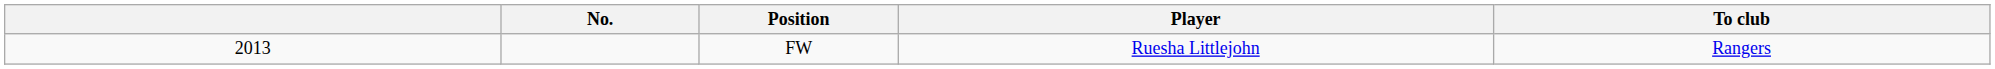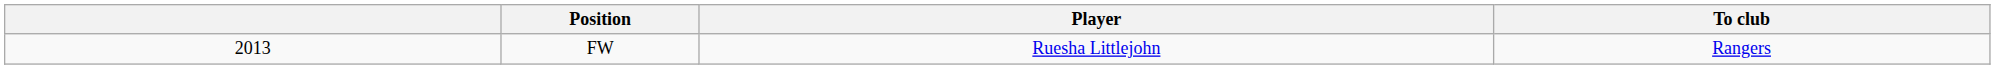- column: No.
